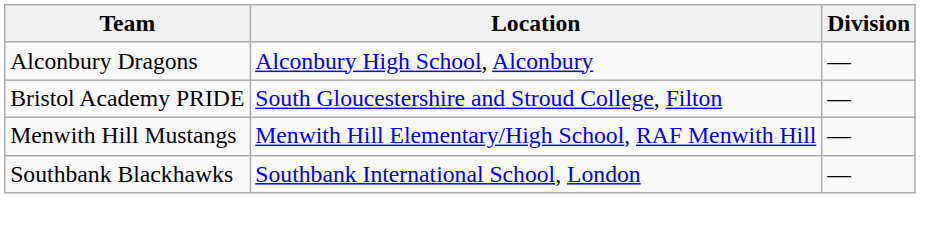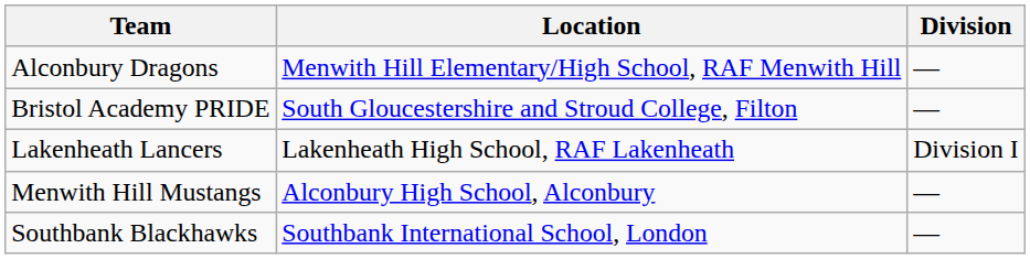Alconbury Dragons | Location: Alconbury High School, Alconbury -> Menwith Hill Elementary/High School, RAF Menwith Hill
+ row: Lakenheath Lancers | Lakenheath High School, RAF Lakenheath | Division I
Menwith Hill Mustangs | Location: Menwith Hill Elementary/High School, RAF Menwith Hill -> Alconbury High School, Alconbury
